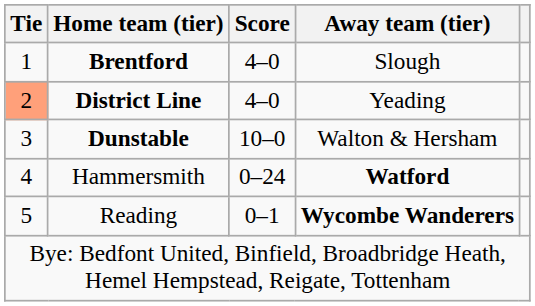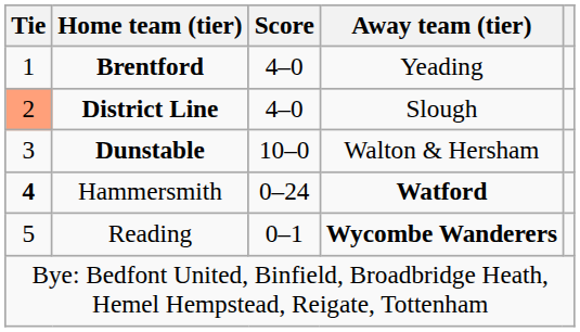Brentford | Away team (tier): Slough -> Yeading
District Line | Away team (tier): Yeading -> Slough
Hammersmith | Tie: normal -> bold
